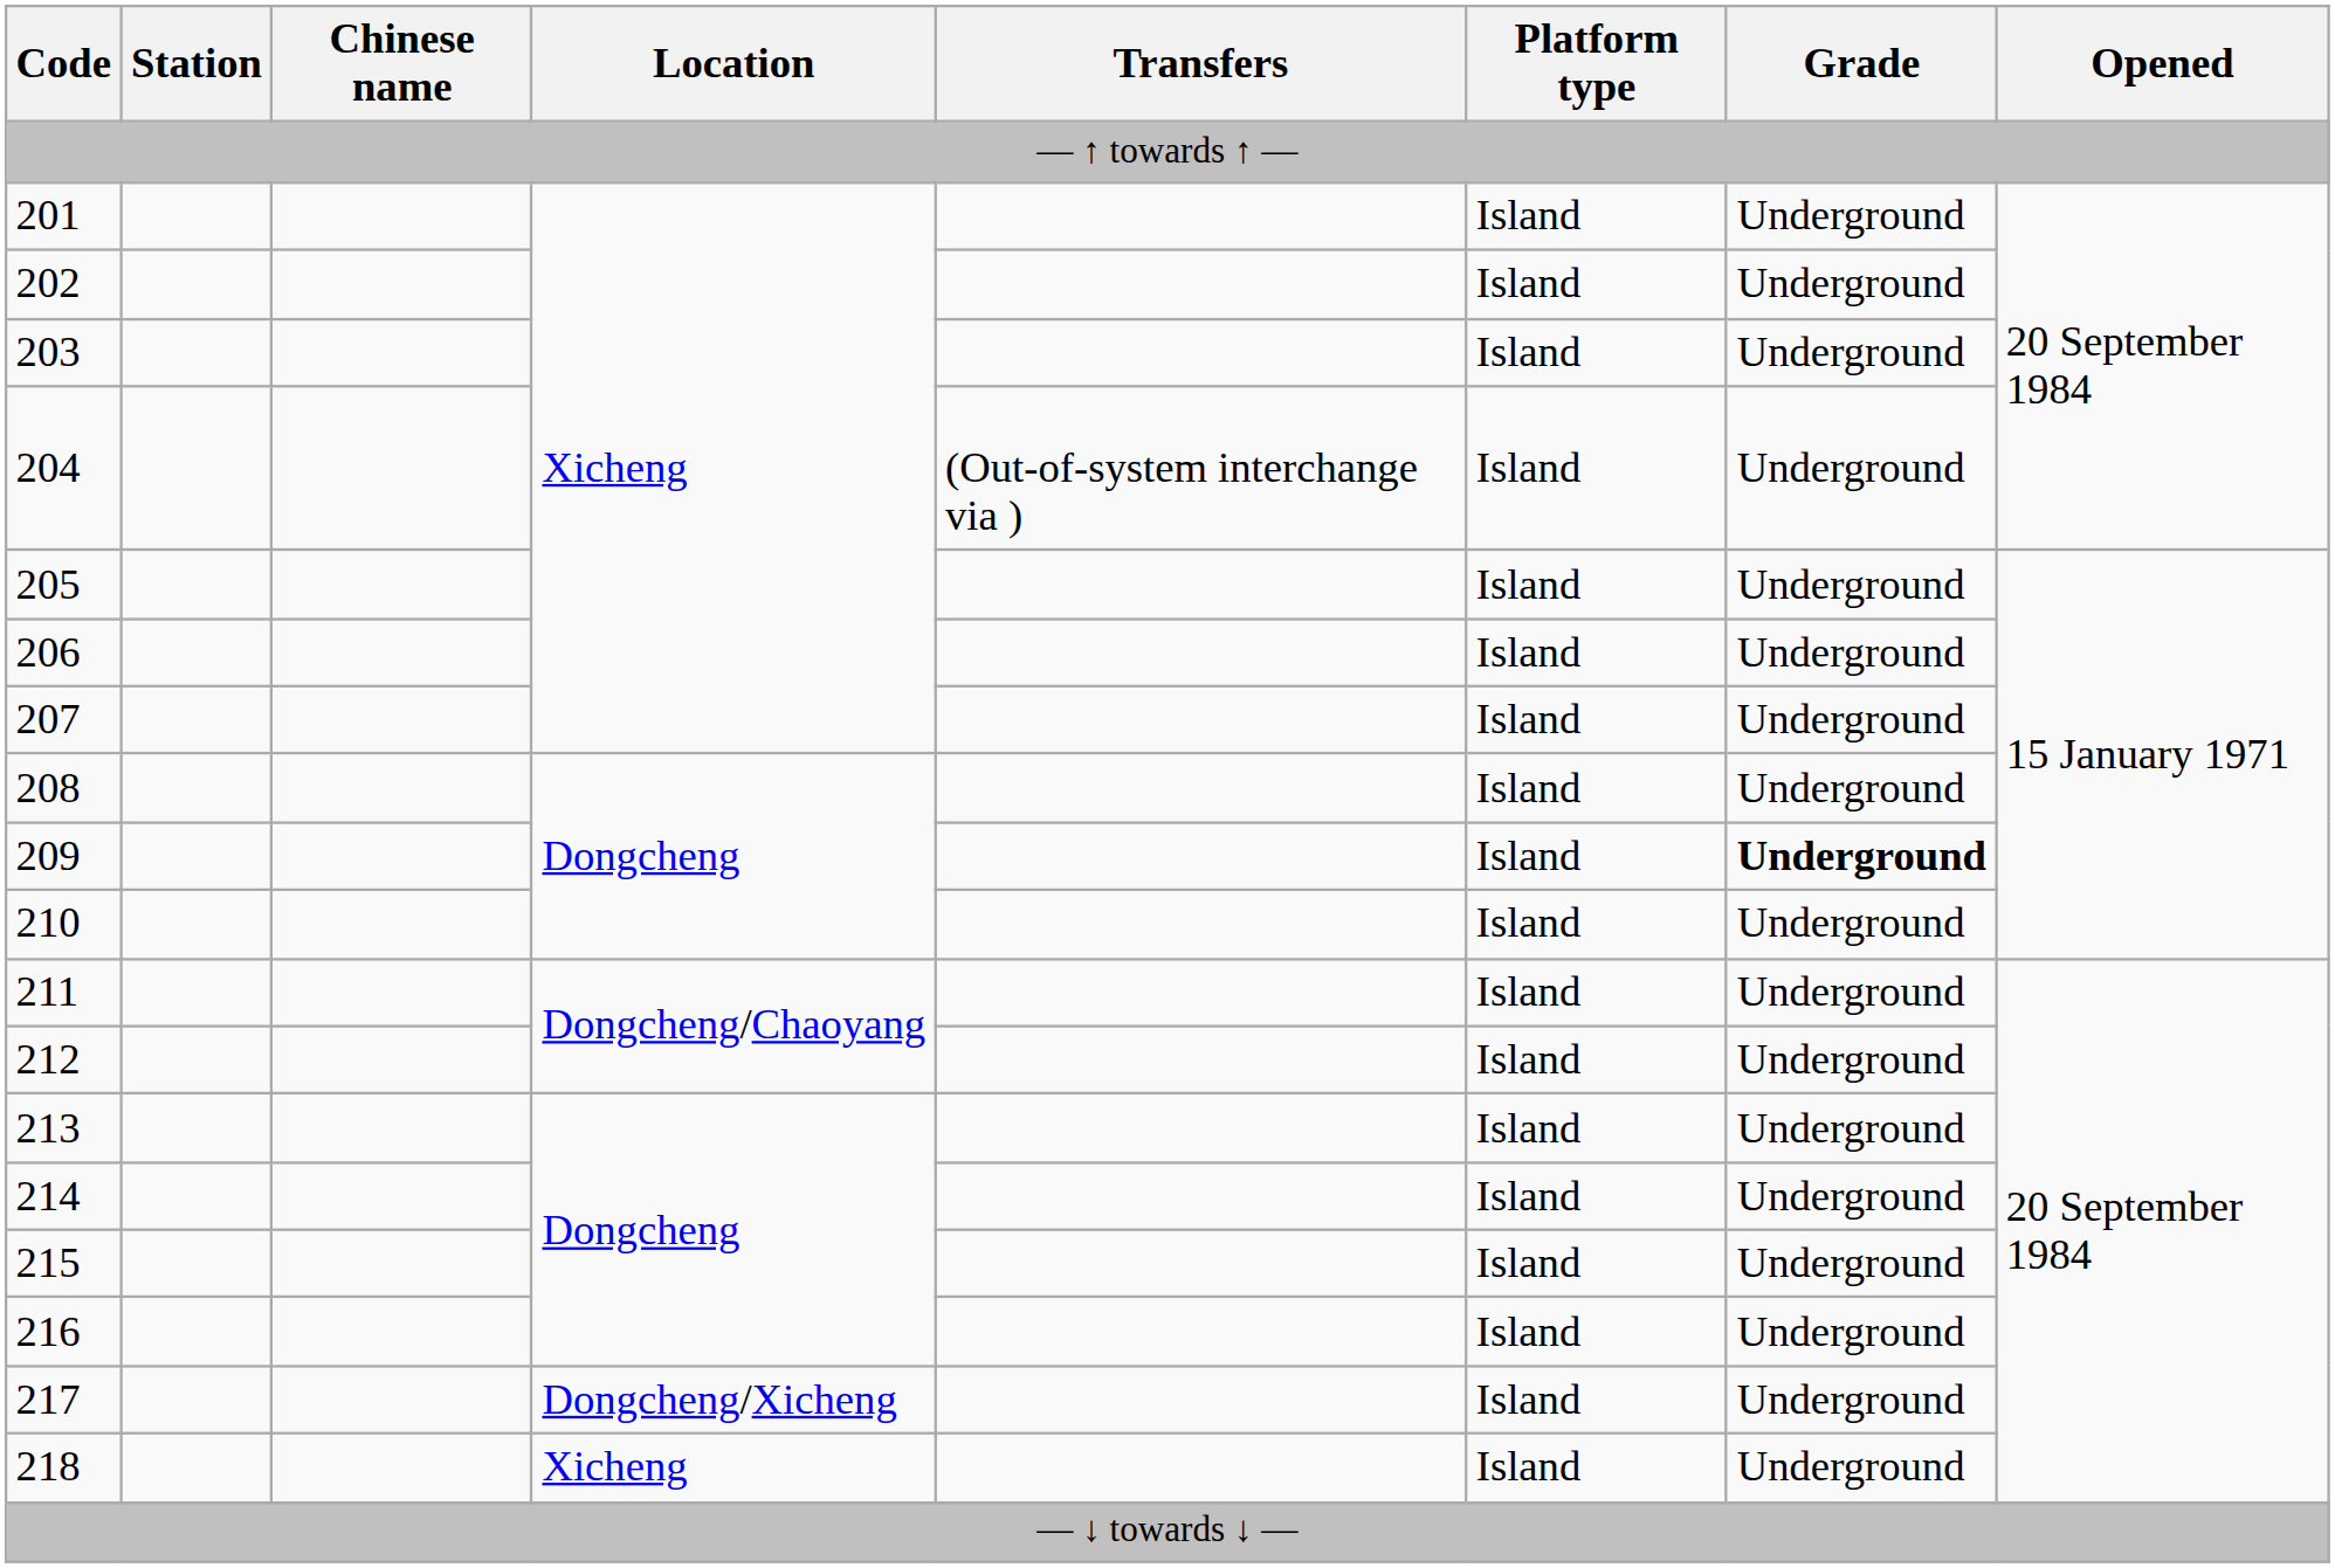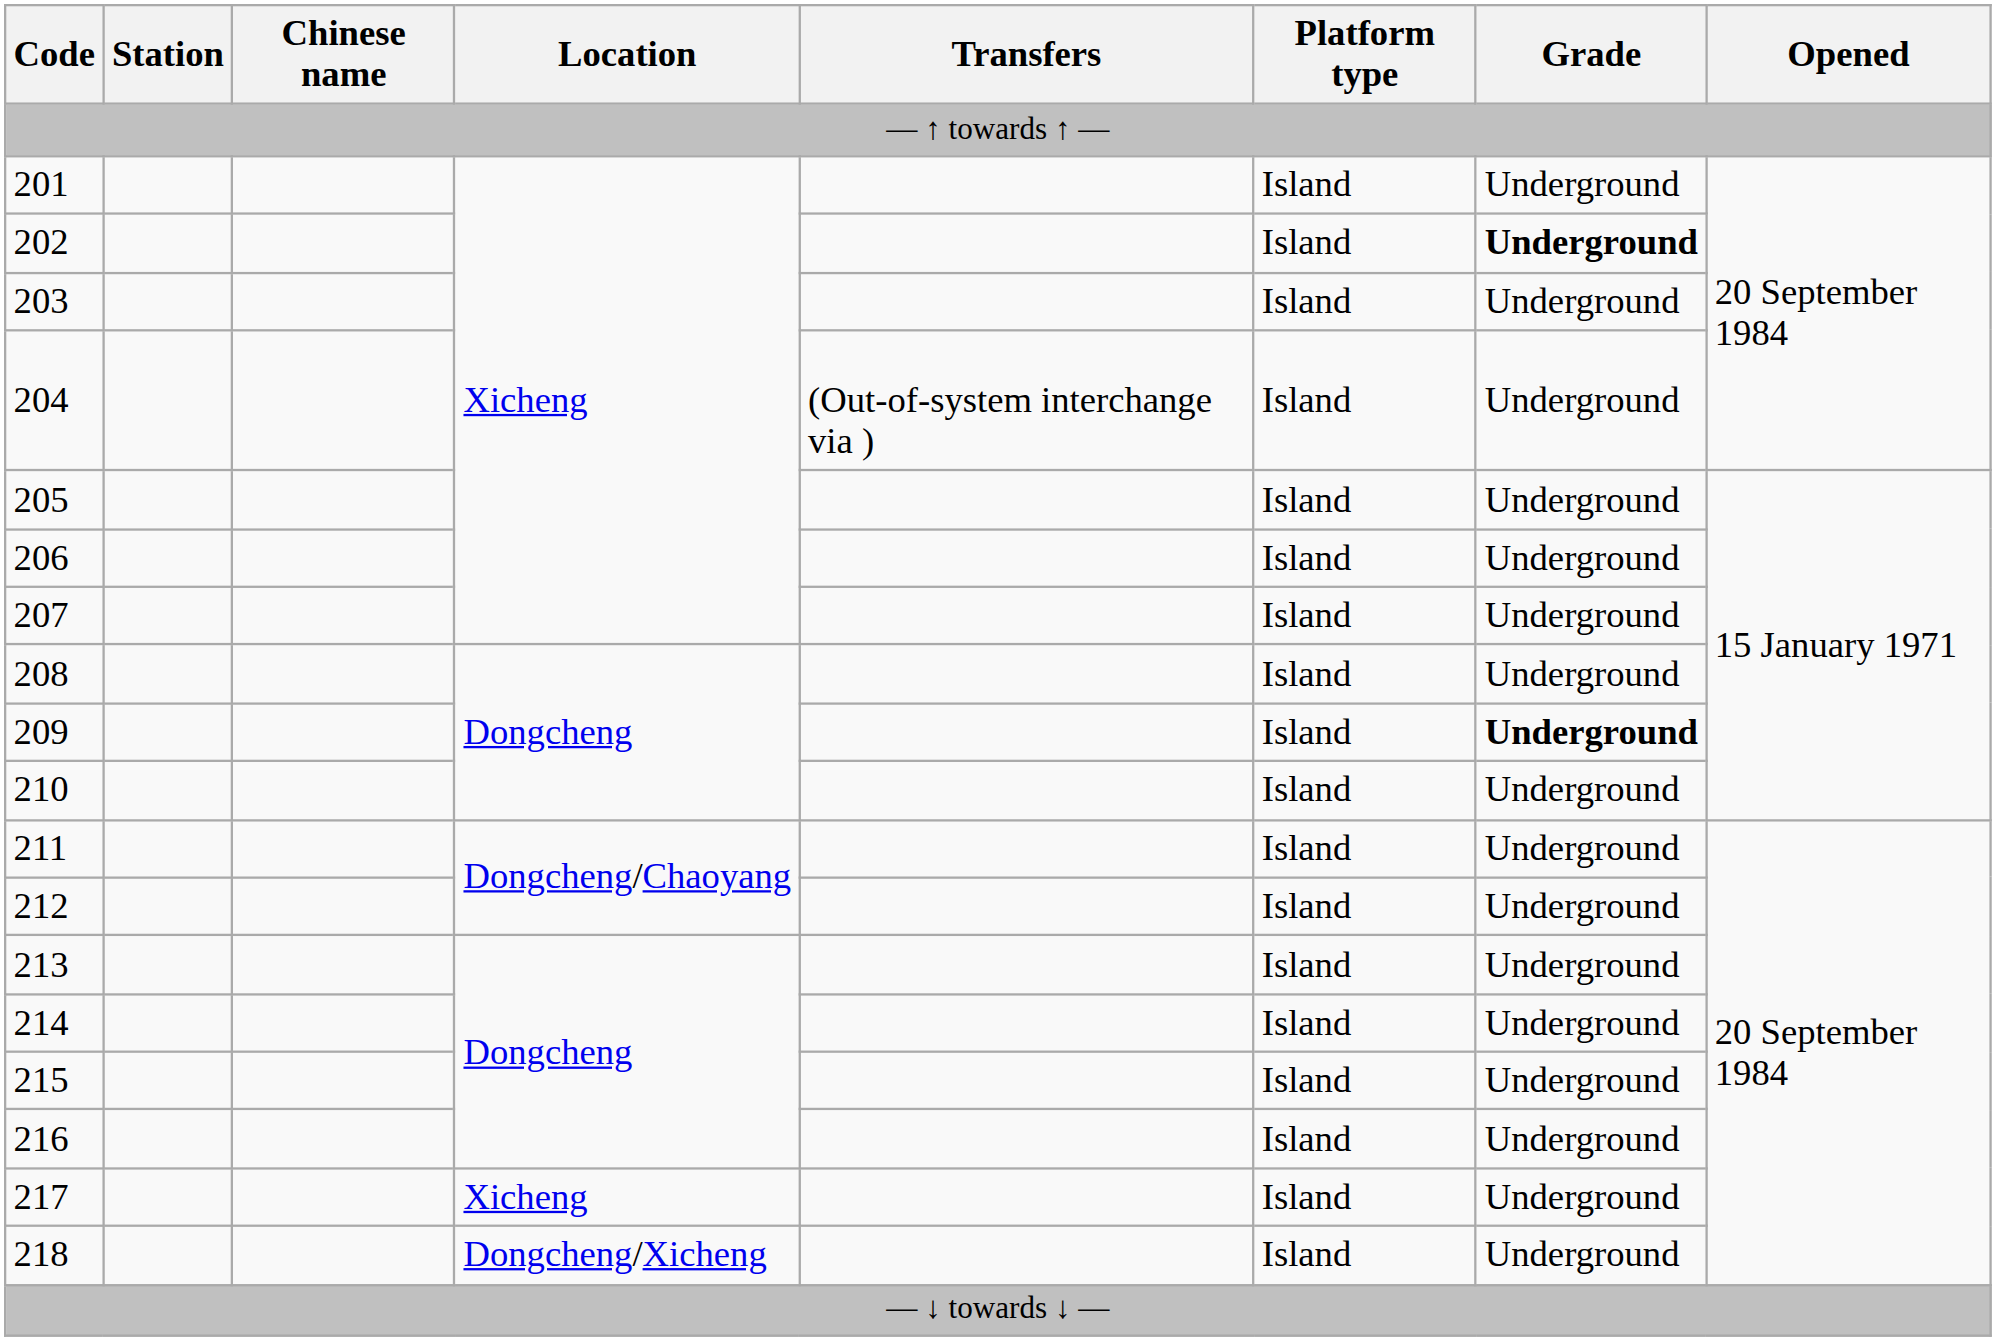202 | Grade: normal -> bold
217 | Location: Dongcheng/Xicheng -> Xicheng
218 | Location: Xicheng -> Dongcheng/Xicheng
